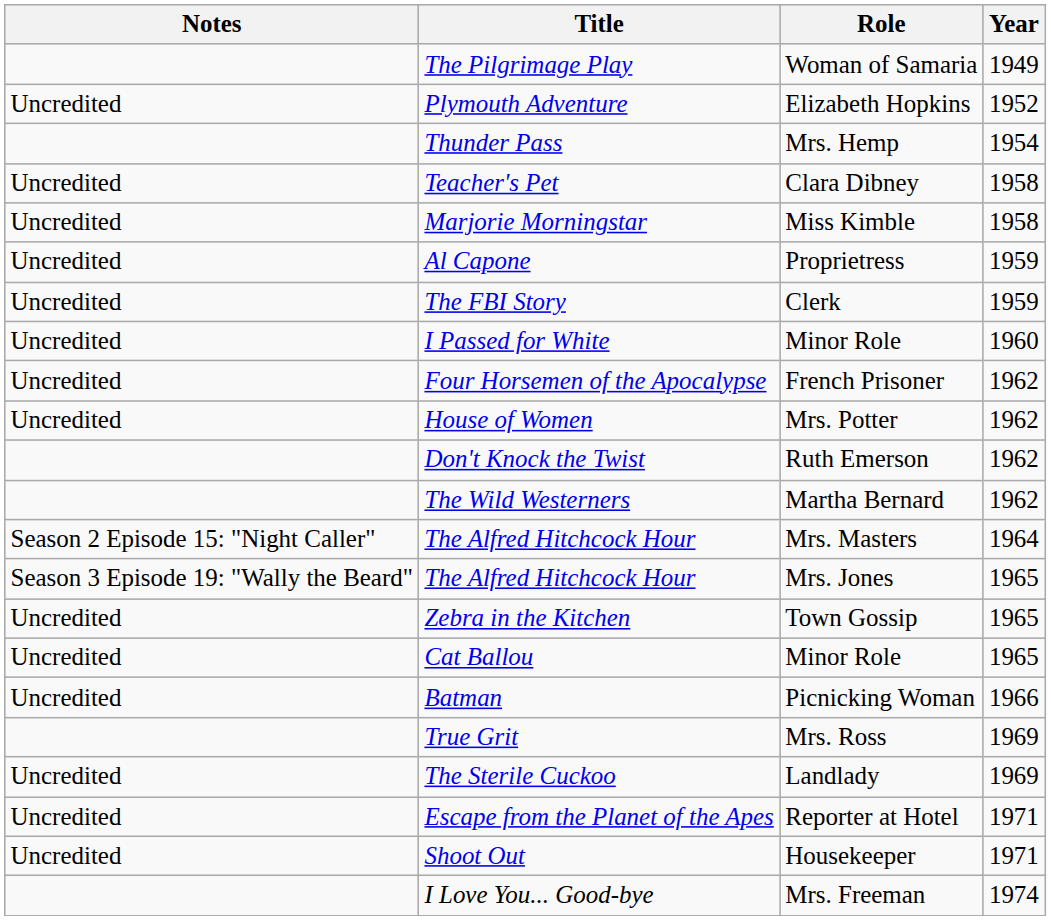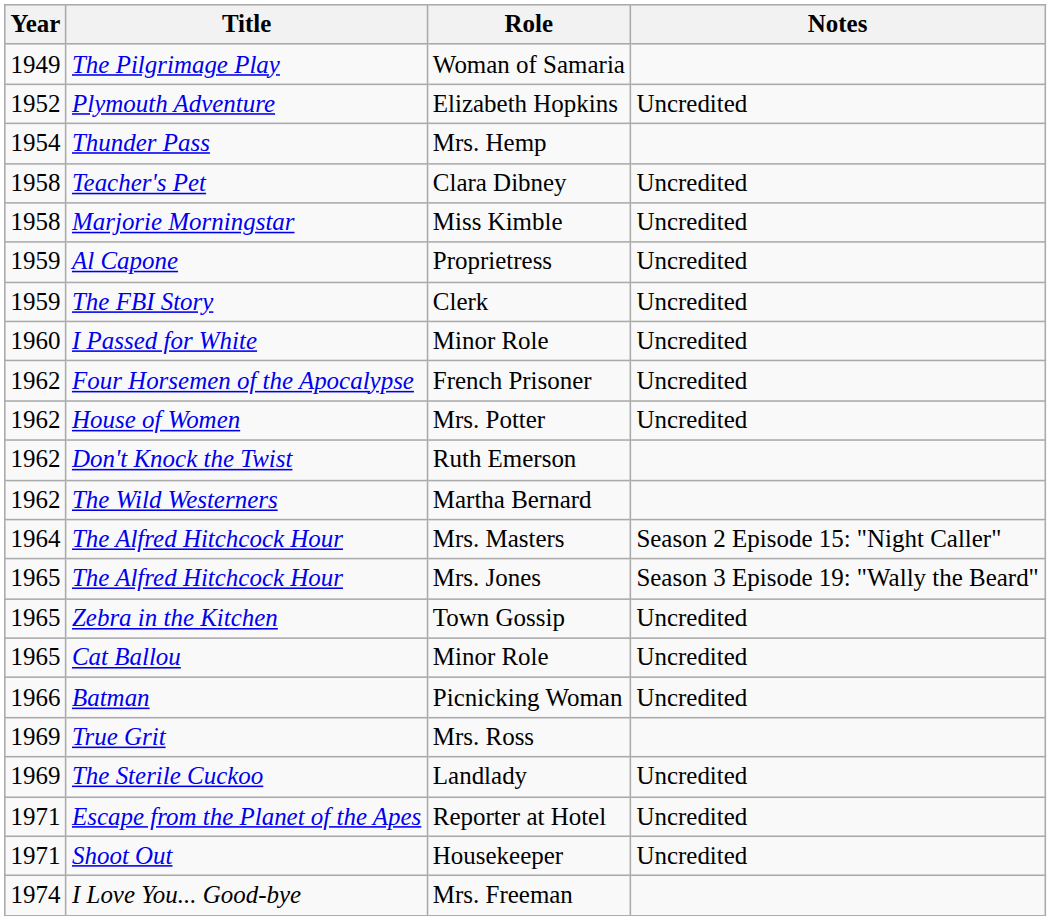columns swapped: Year <-> Notes
